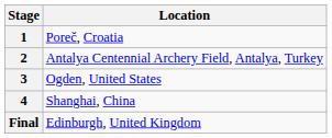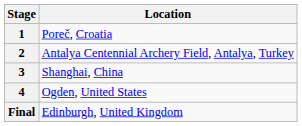3 | Location: Ogden, United States -> Shanghai, China
4 | Location: Shanghai, China -> Ogden, United States
